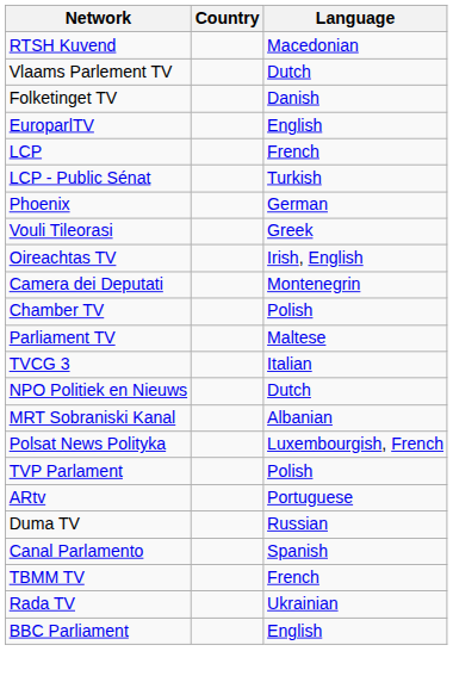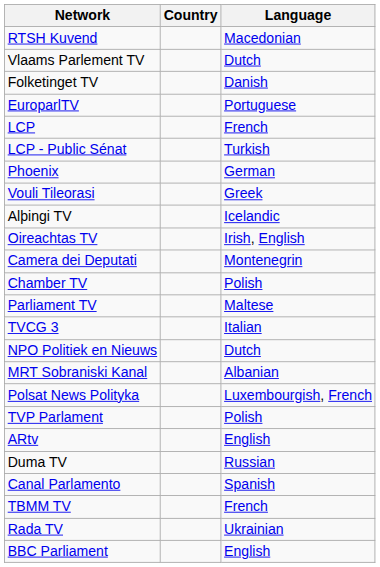EuroparlTV | Language: English -> Portuguese
+ row: Alþingi TV | Icelandic
ARtv | Language: Portuguese -> English
